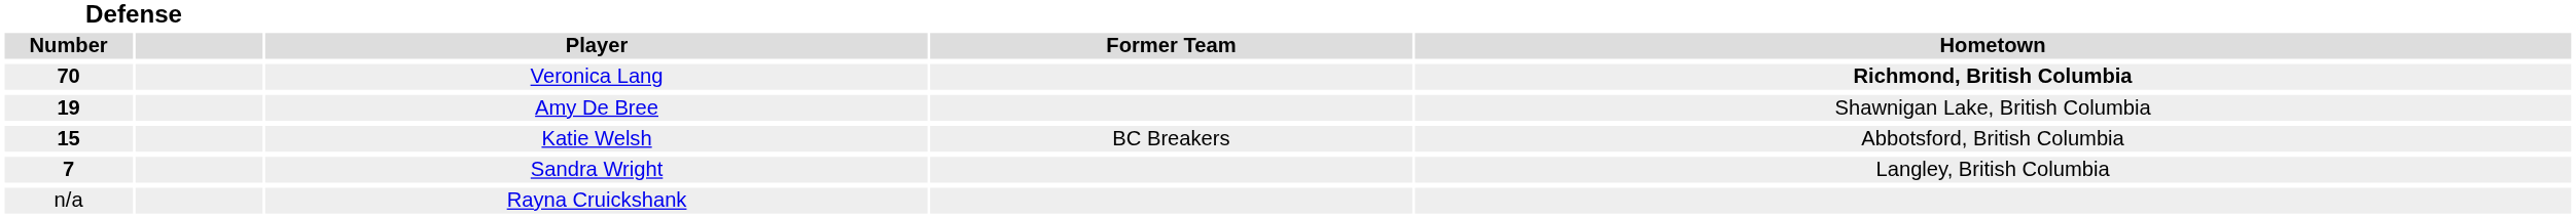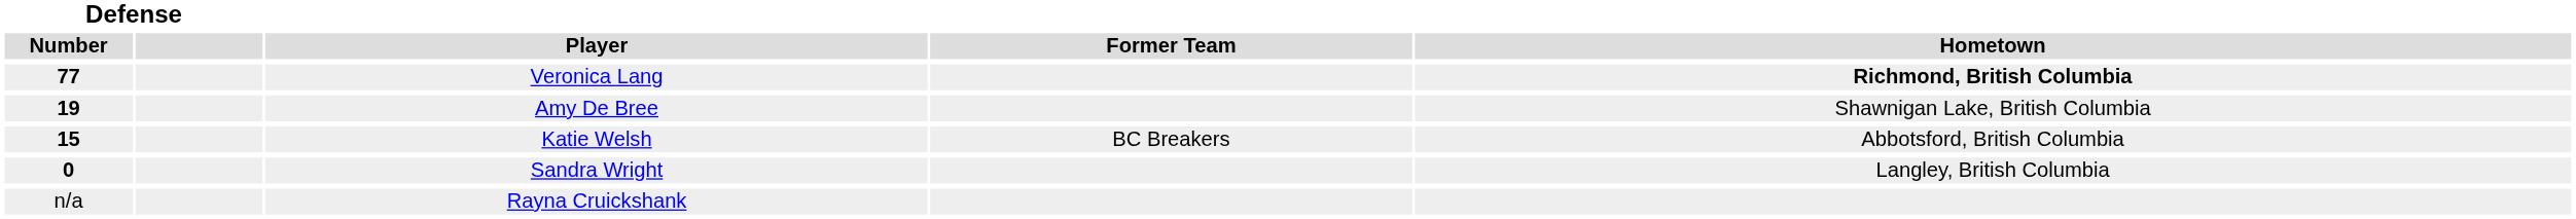Veronica Lang | Defense / Number: 70 -> 77
Sandra Wright | Defense / Number: 7 -> 0
